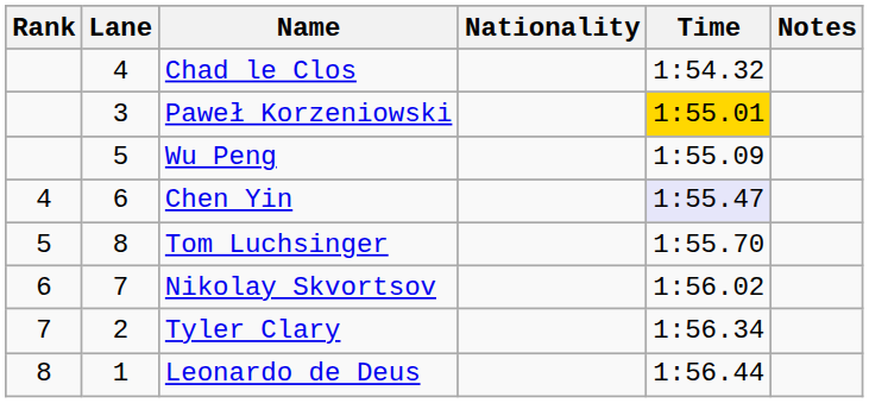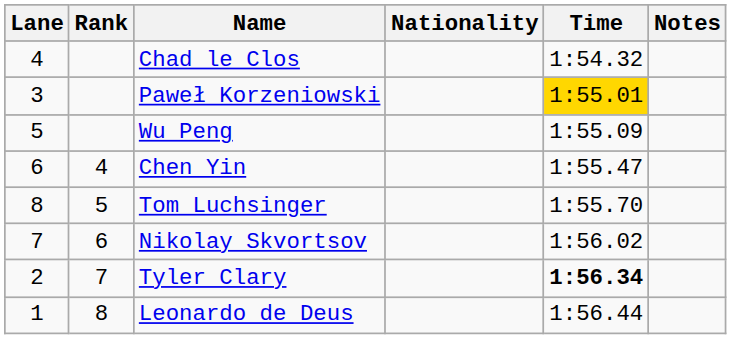columns swapped: Rank <-> Lane
Chen Yin | Time: lavender background -> no background
Tyler Clary | Time: normal -> bold
